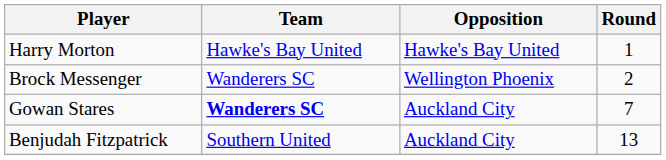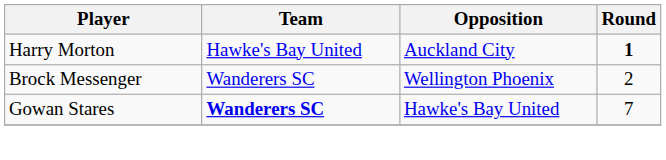Harry Morton | Opposition: Hawke's Bay United -> Auckland City
Harry Morton | Round: normal -> bold
Gowan Stares | Opposition: Auckland City -> Hawke's Bay United
- row: Benjudah Fitzpatrick | Southern United | Auckland City | 13
